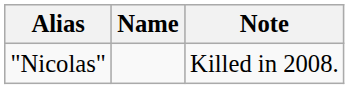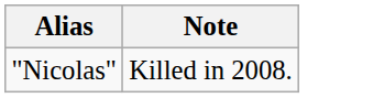- column: Name
